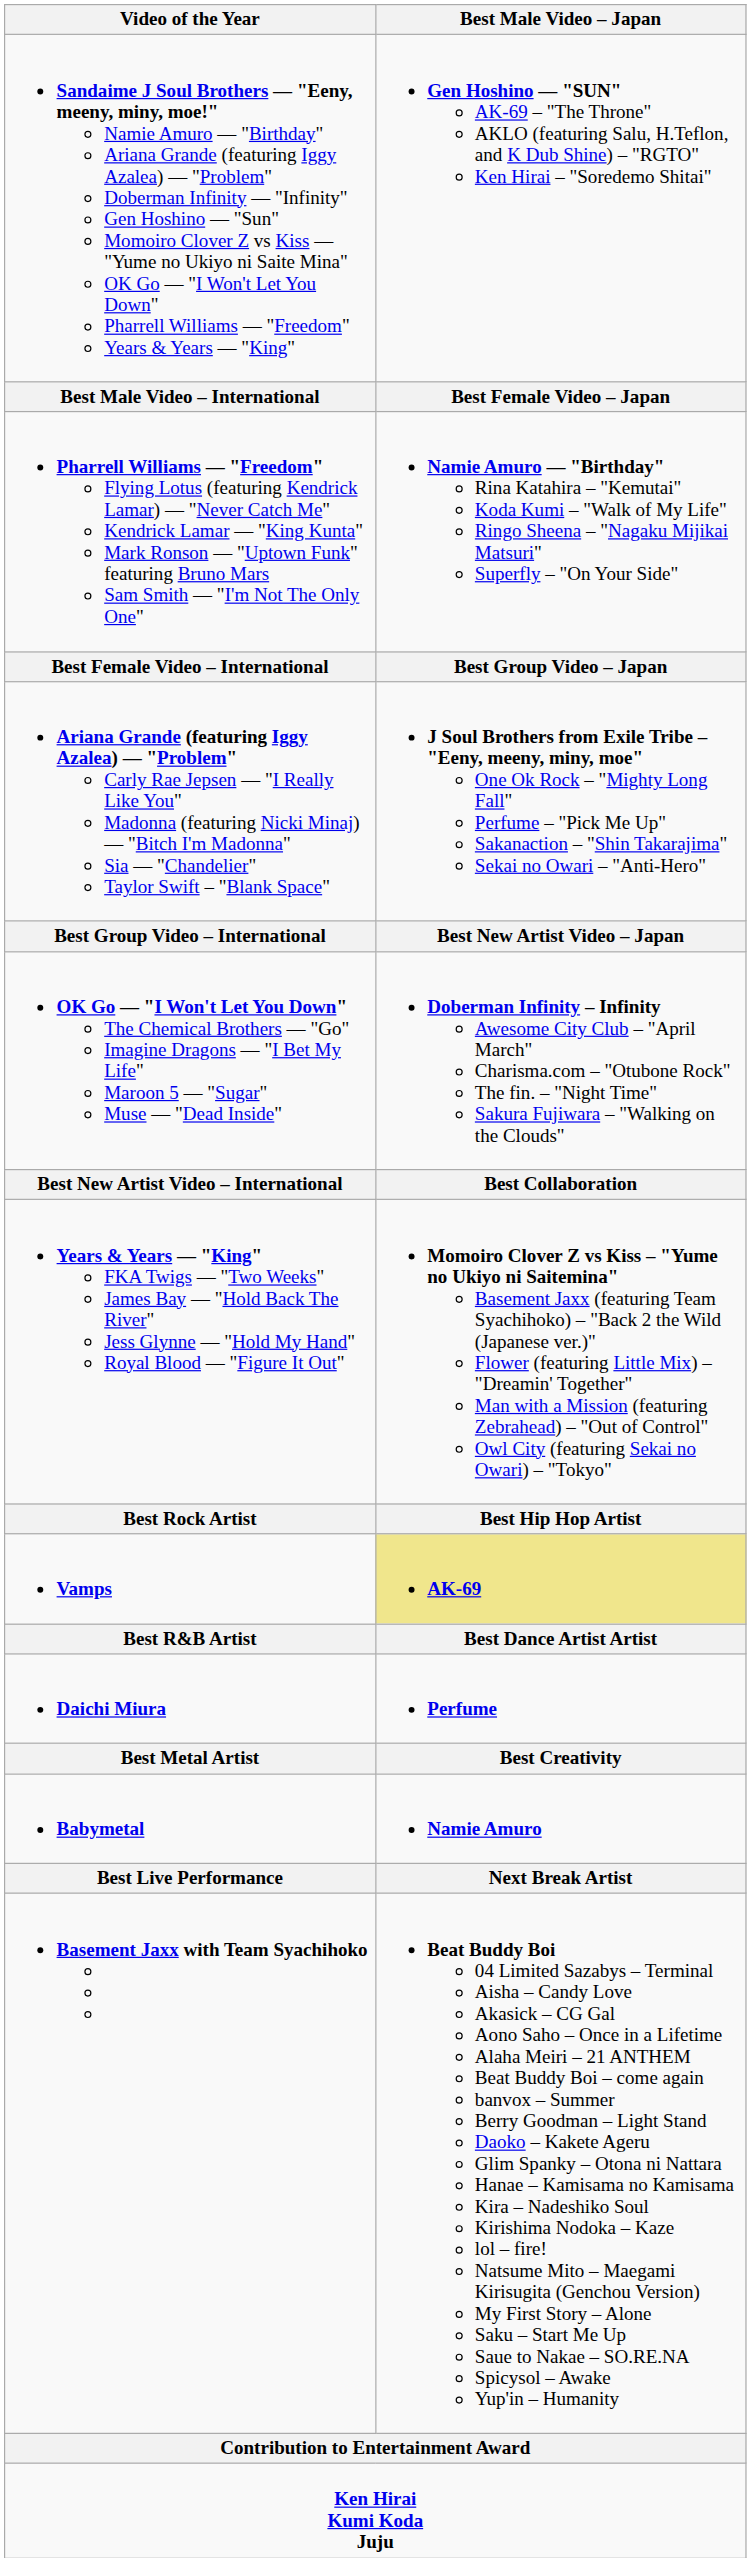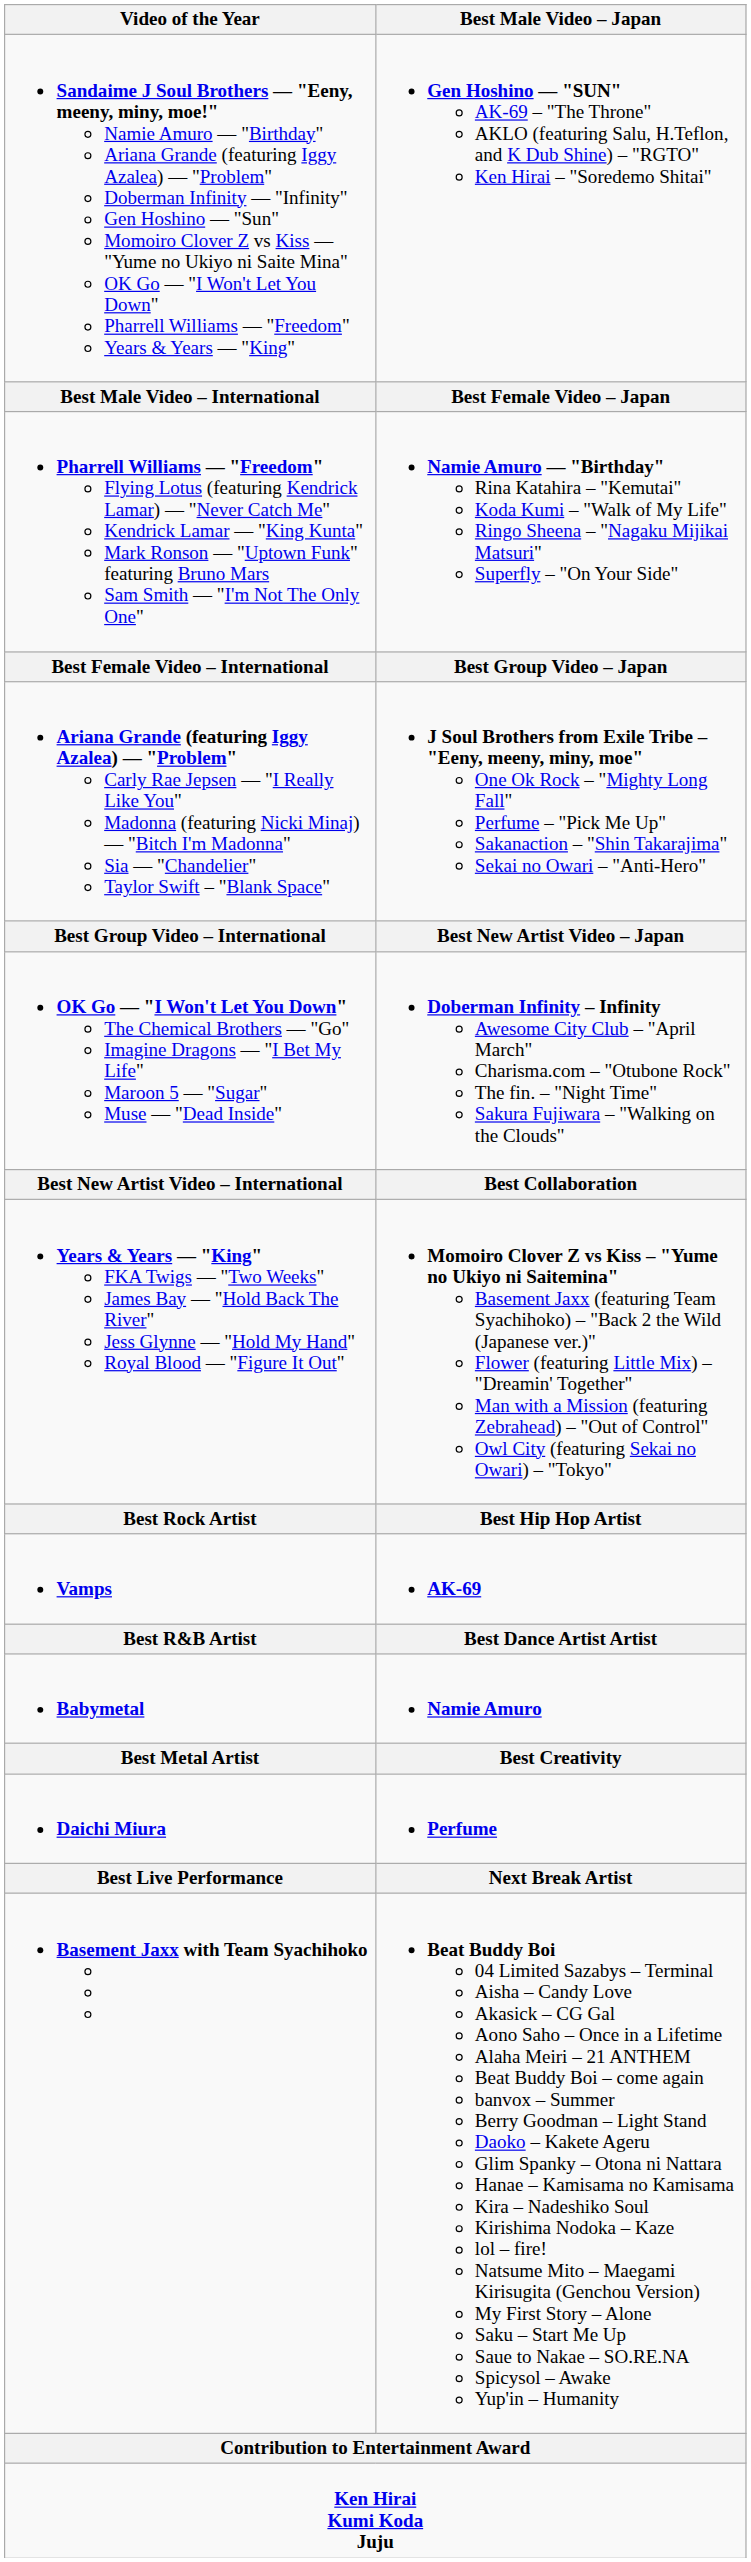Vamps | Best Male Video – Japan: khaki background -> no background
rows swapped: Daichi Miura <-> Babymetal
